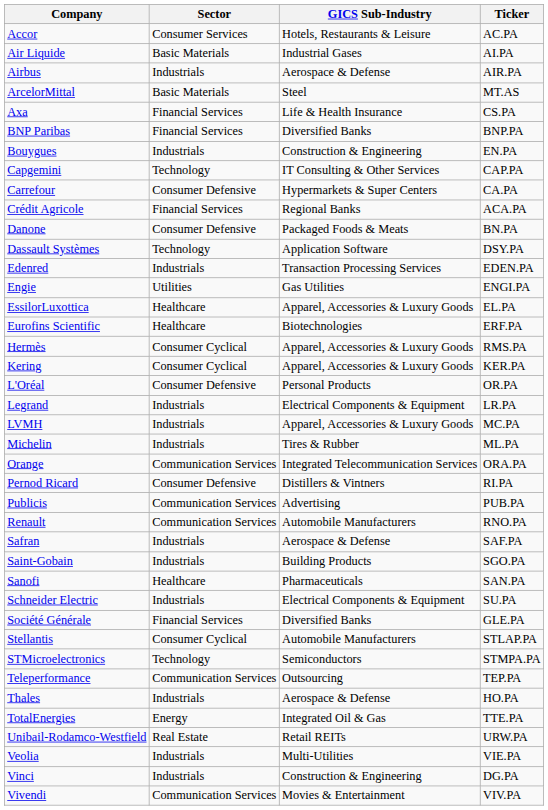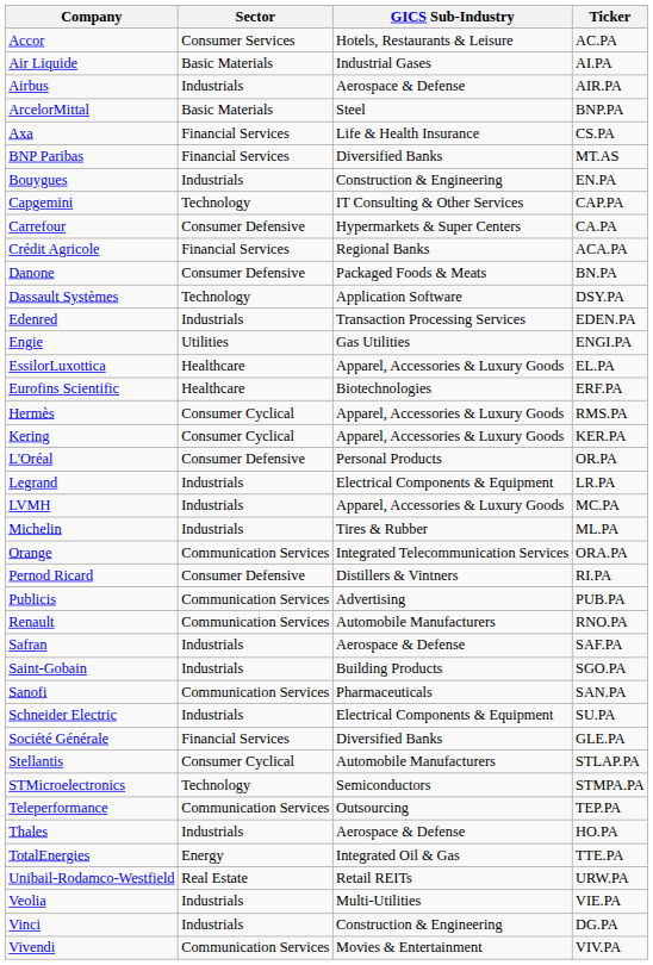ArcelorMittal | Ticker: MT.AS -> BNP.PA
BNP Paribas | Ticker: BNP.PA -> MT.AS
Sanofi | Sector: Healthcare -> Communication Services
